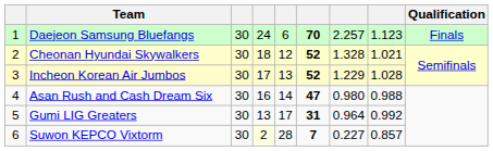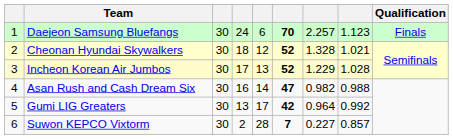Asan Rush and Cash Dream Six | column 7: 0.980 -> 0.982
Gumi LIG Greaters | column 6: 31 -> 42
Suwon KEPCO Vixtorm | column 4: lightyellow background -> no background
